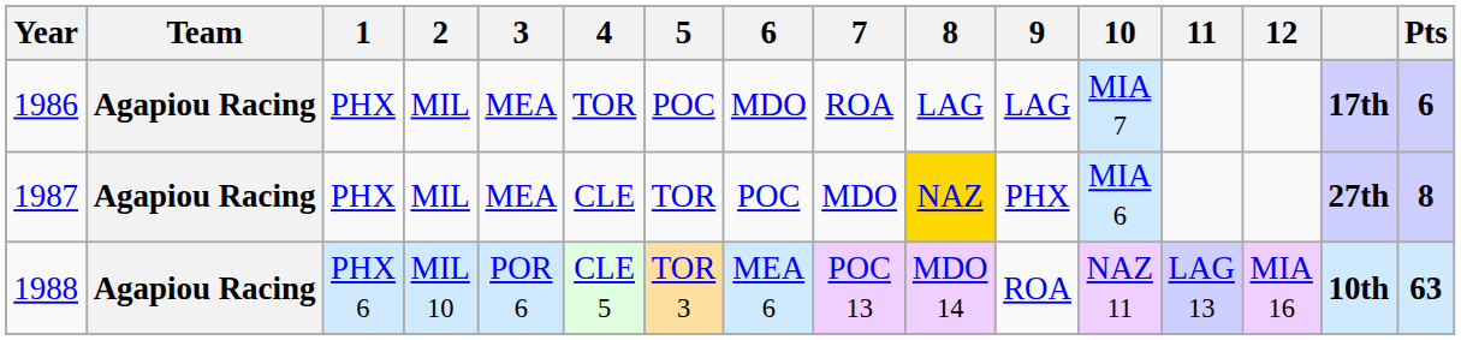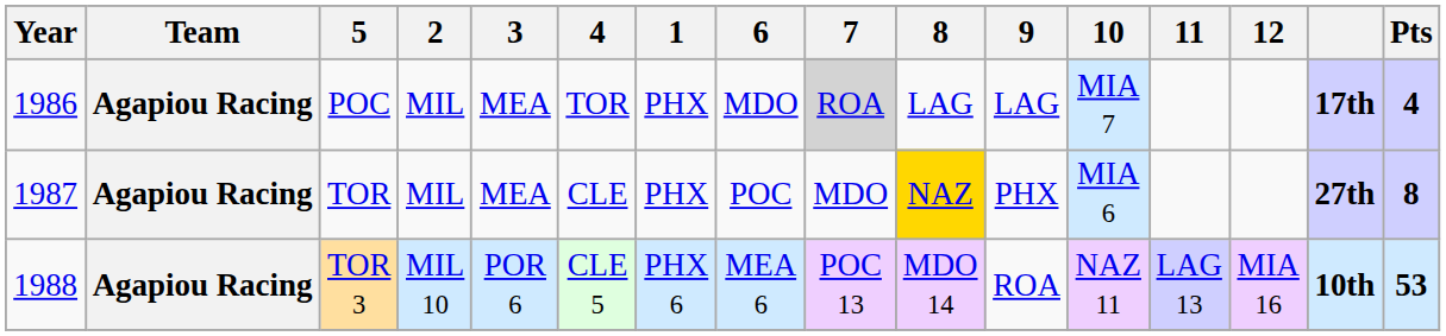columns swapped: 1 <-> 5
1986 | 7: no background -> lightgrey background
1986 | Pts: 6 -> 4
1988 | Pts: 63 -> 53
